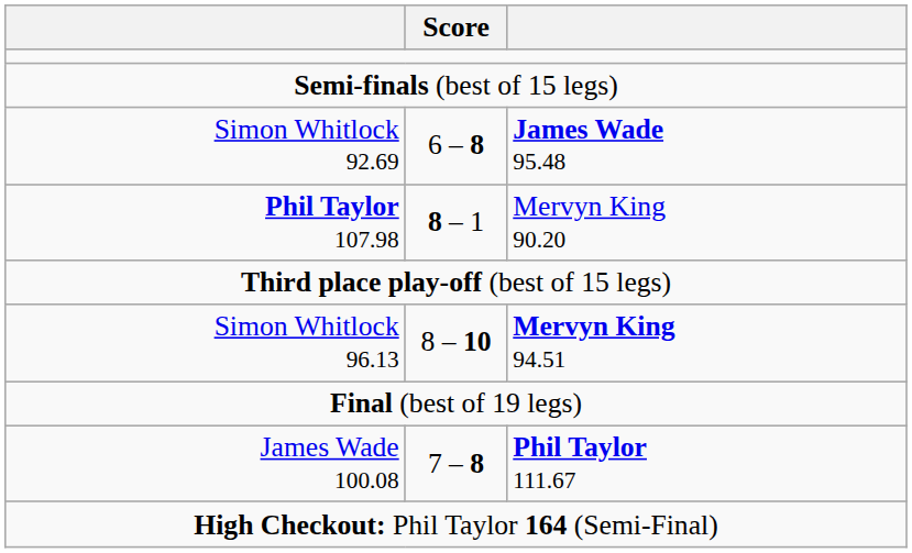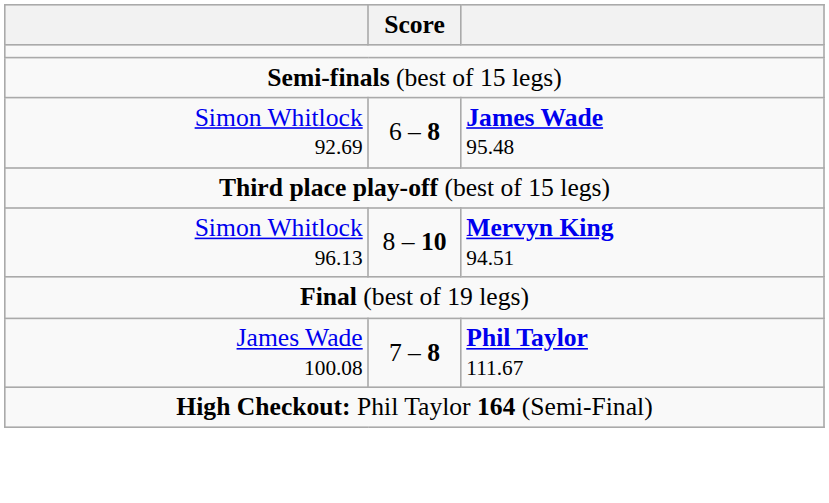- row: Phil Taylor 107.98 | 8 – 1 | Mervyn King 90.20
